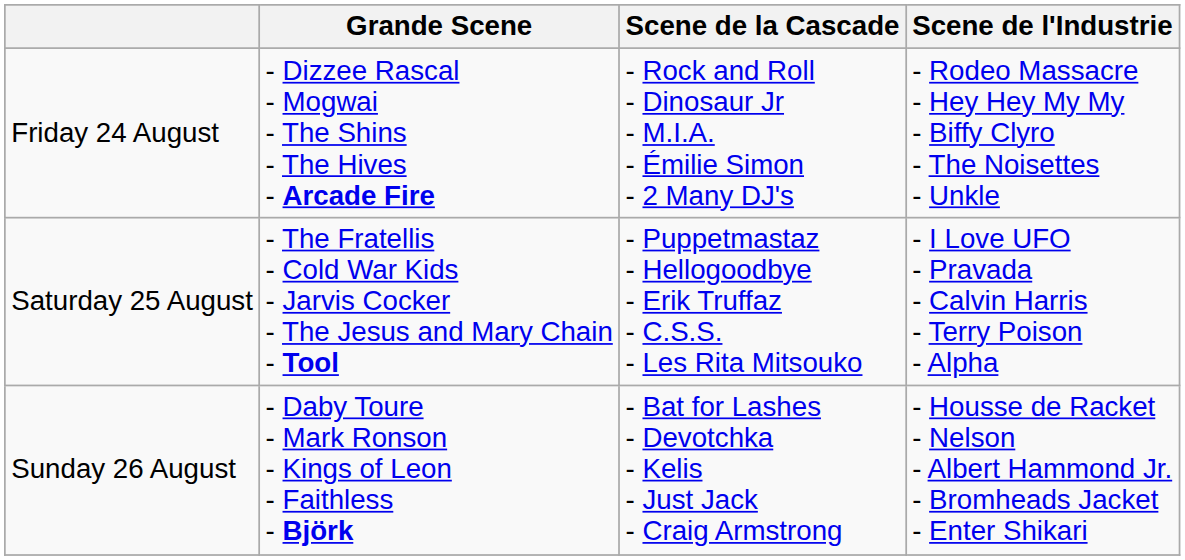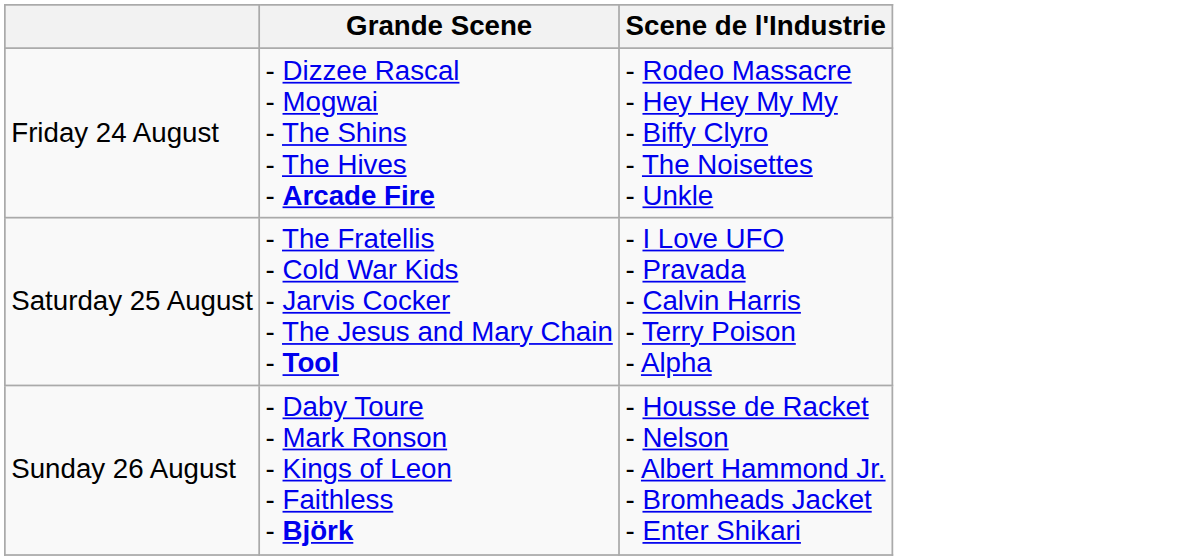- column: Scene de la Cascade | - Rock and Roll - Dinosaur Jr - M.I.A. - Émilie Simon - 2 Many DJ's | - Puppetmastaz - Hellogoodbye - Erik Truffaz - C.S.S. - Les Rita Mitsouko | - Bat for Lashes - Devotchka - Kelis - Just Jack - Craig Armstrong
